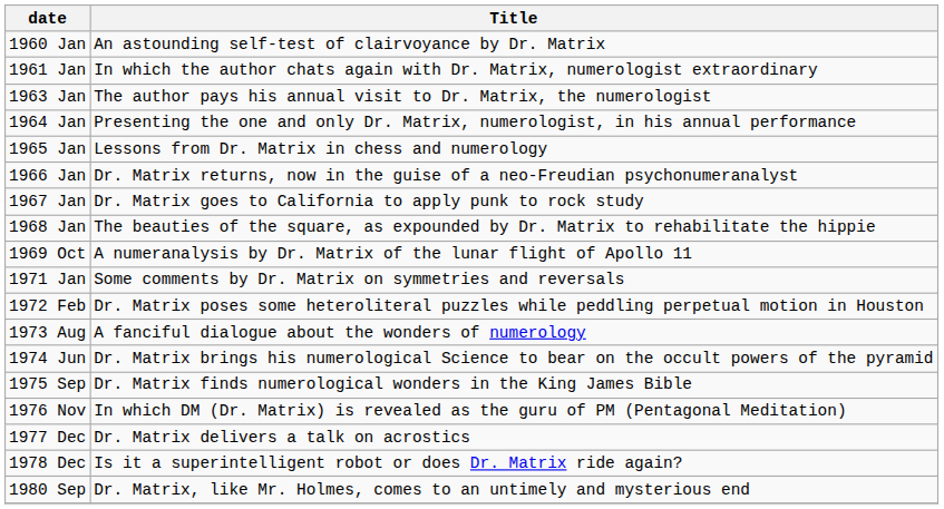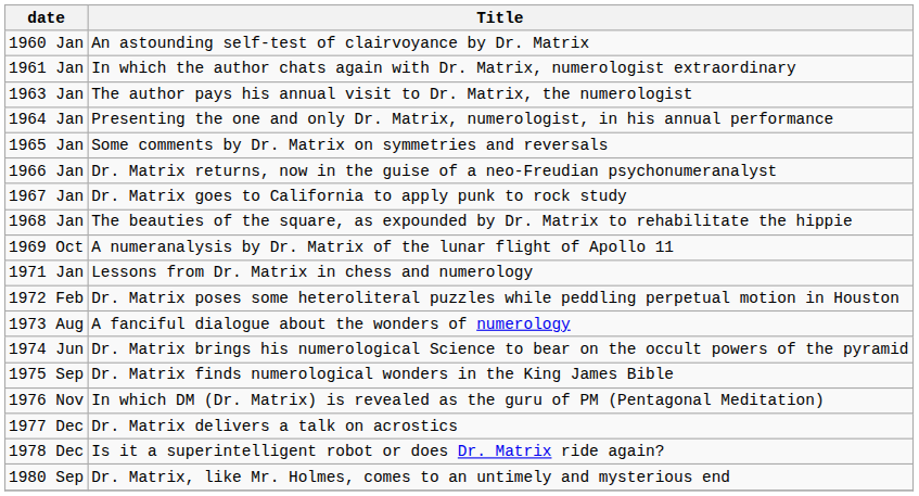1965 Jan | Title: Lessons from Dr. Matrix in chess and numerology -> Some comments by Dr. Matrix on symmetries and reversals
1971 Jan | Title: Some comments by Dr. Matrix on symmetries and reversals -> Lessons from Dr. Matrix in chess and numerology
